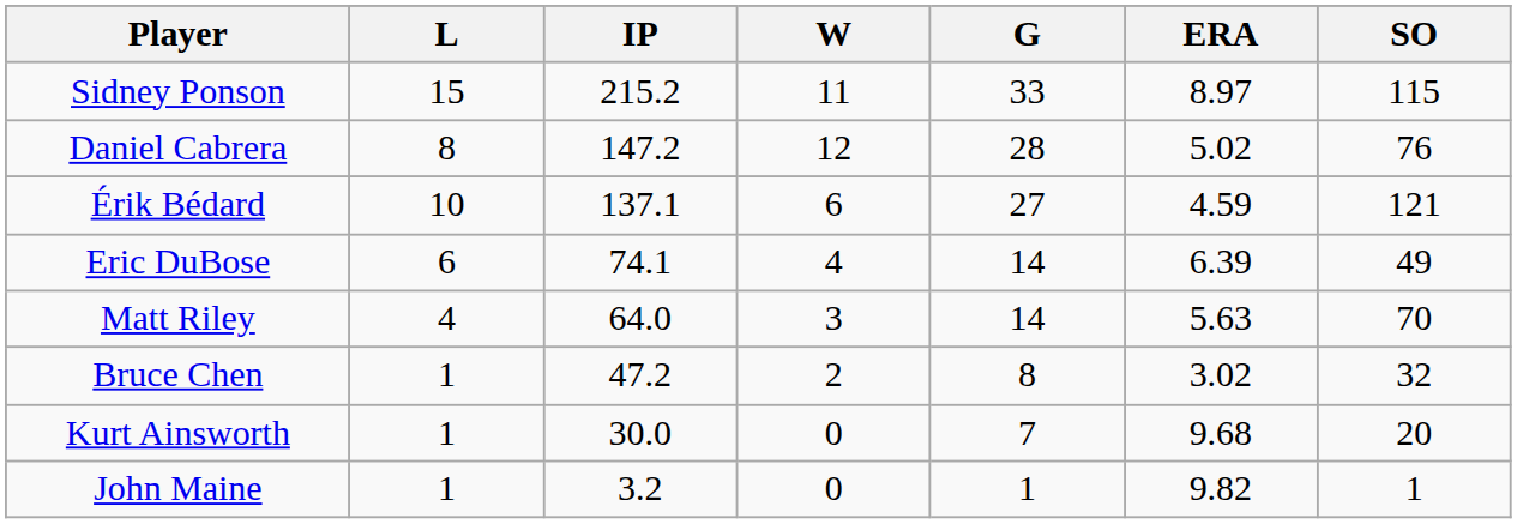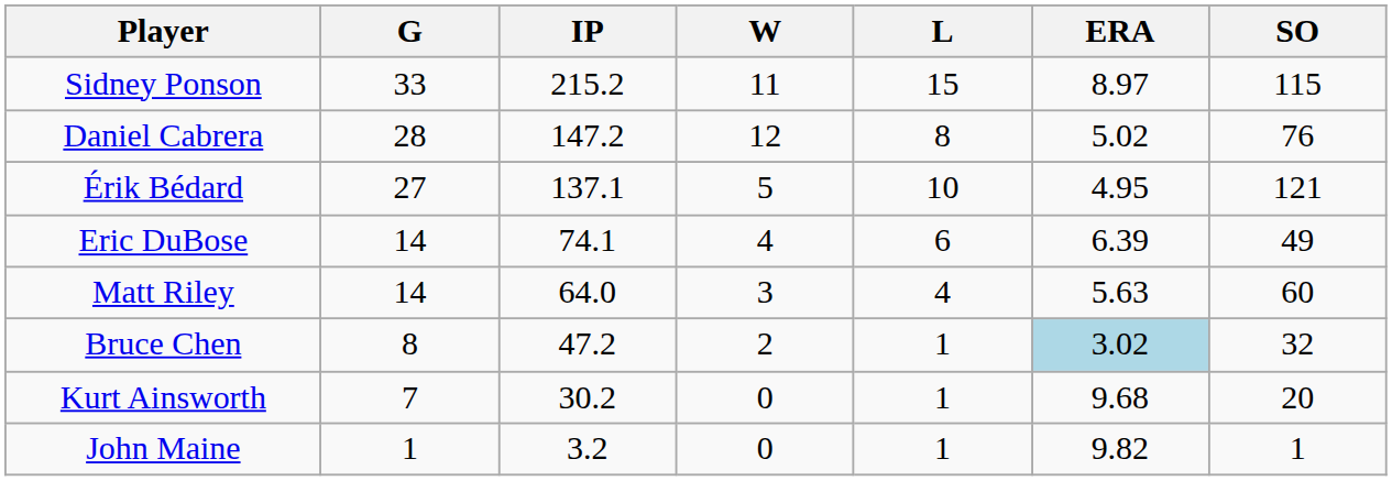columns swapped: G <-> L
Érik Bédard | W: 6 -> 5
Érik Bédard | ERA: 4.59 -> 4.95
Matt Riley | SO: 70 -> 60
Bruce Chen | ERA: no background -> lightblue background
Kurt Ainsworth | IP: 30.0 -> 30.2
